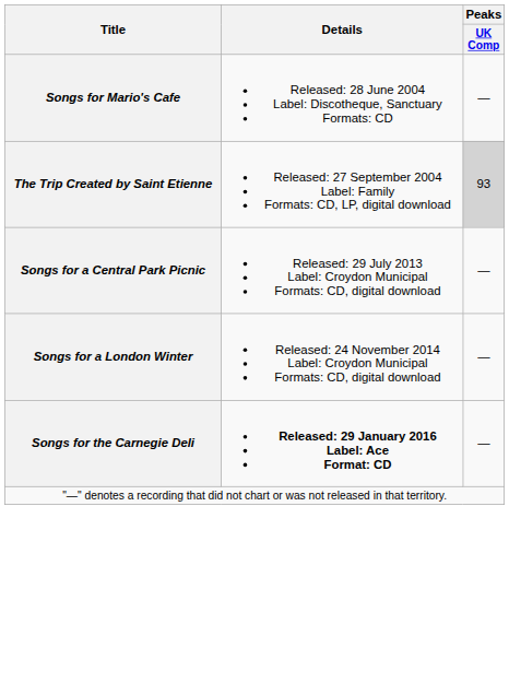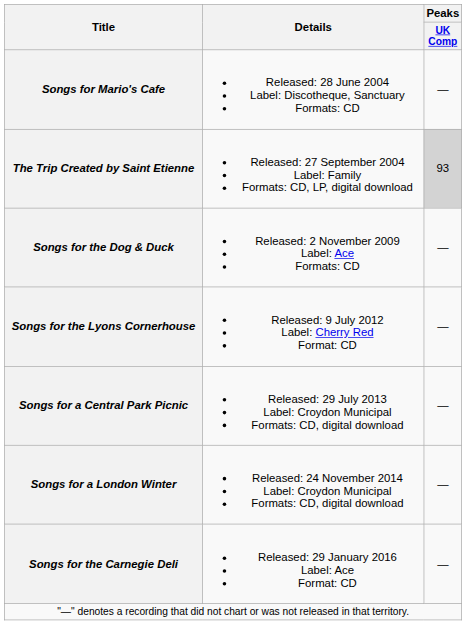+ row: Songs for the Dog & Duck | Released: 2 November 2009 Label: Ace Formats: CD | —
+ row: Songs for the Lyons Cornerhouse | Released: 9 July 2012 Label: Cherry Red Format: CD | —
Songs for the Carnegie Deli | Details: bold -> normal
